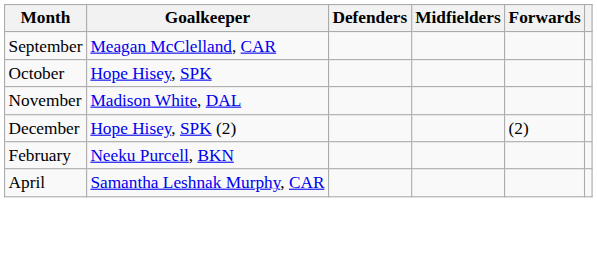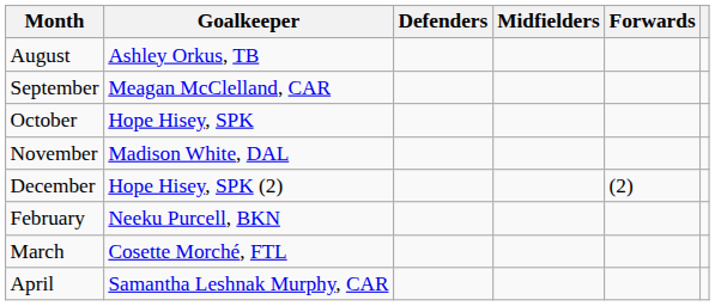+ row: August | Ashley Orkus, TB
+ row: March | Cosette Morché, FTL
